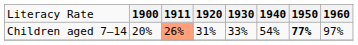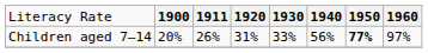Children aged 7–14 | column 3: lightsalmon background -> no background
Children aged 7–14 | column 6: 54% -> 56%
